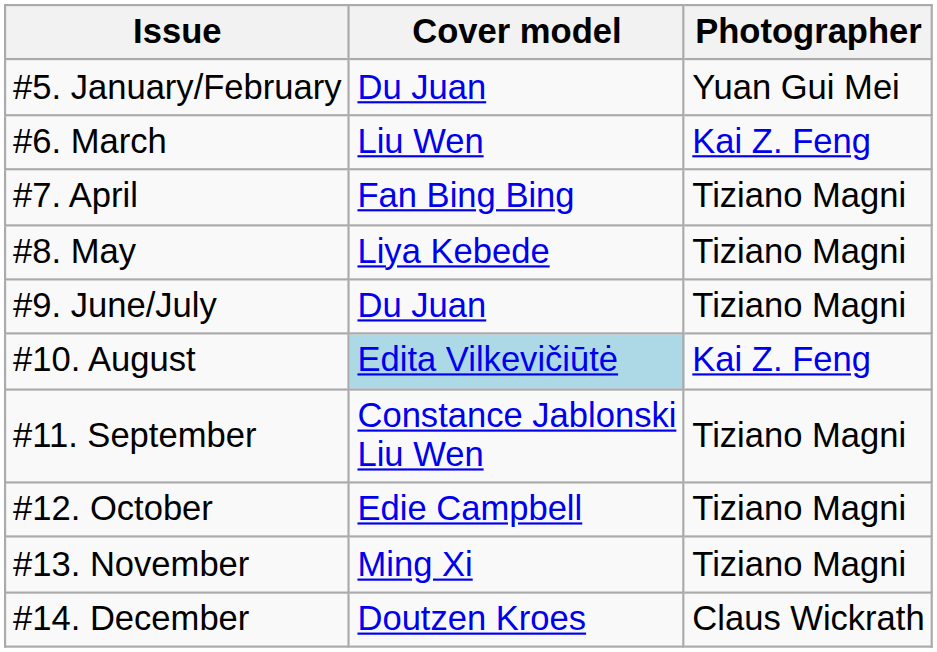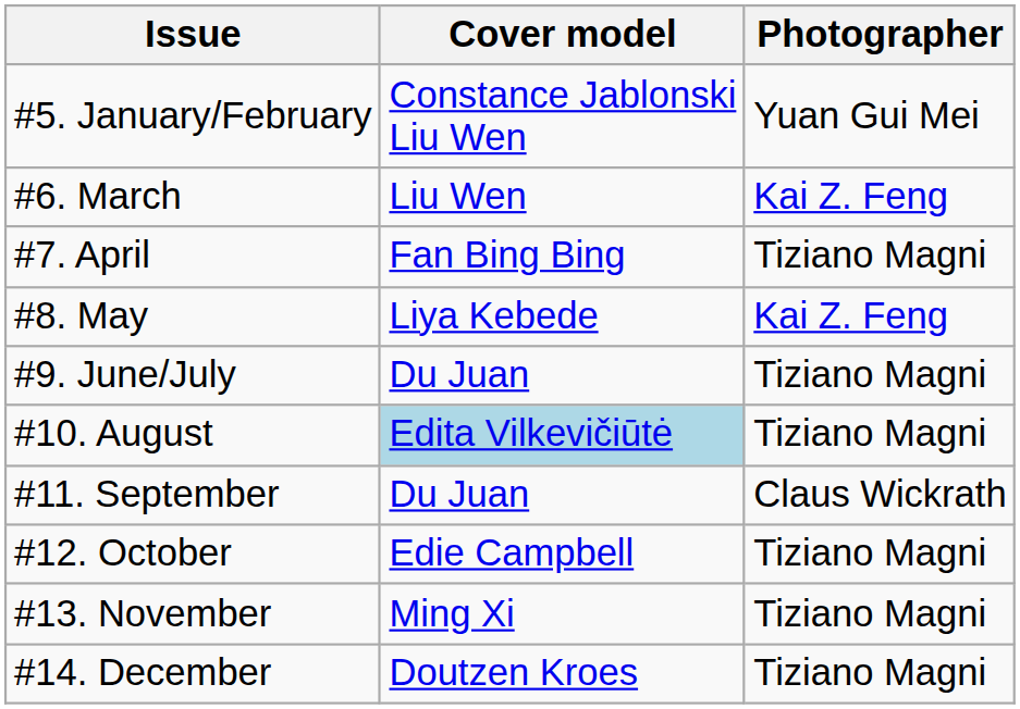#5. January/February | Cover model: Du Juan -> Constance Jablonski Liu Wen
#8. May | Photographer: Tiziano Magni -> Kai Z. Feng
#10. August | Photographer: Kai Z. Feng -> Tiziano Magni
#11. September | Cover model: Constance Jablonski Liu Wen -> Du Juan
#11. September | Photographer: Tiziano Magni -> Claus Wickrath
#14. December | Photographer: Claus Wickrath -> Tiziano Magni
